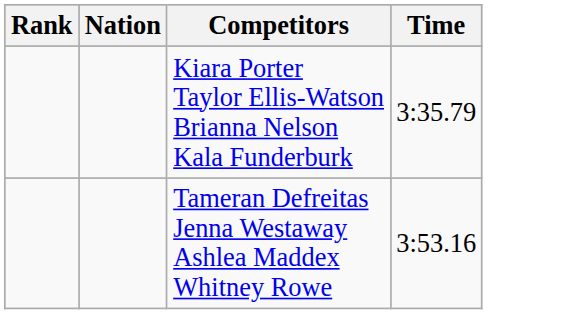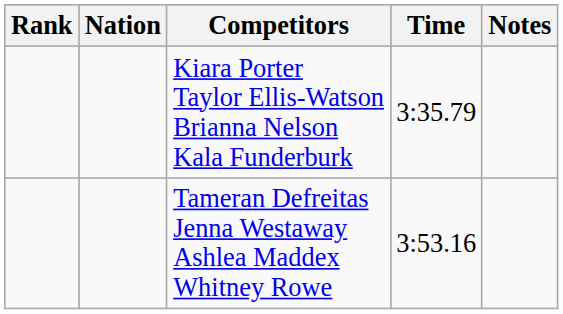+ column: Notes
